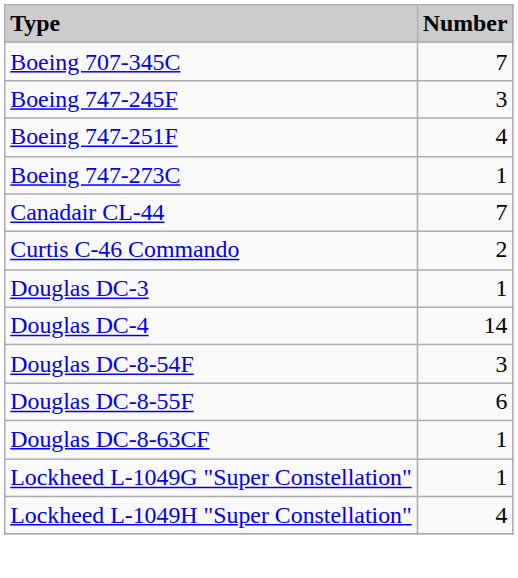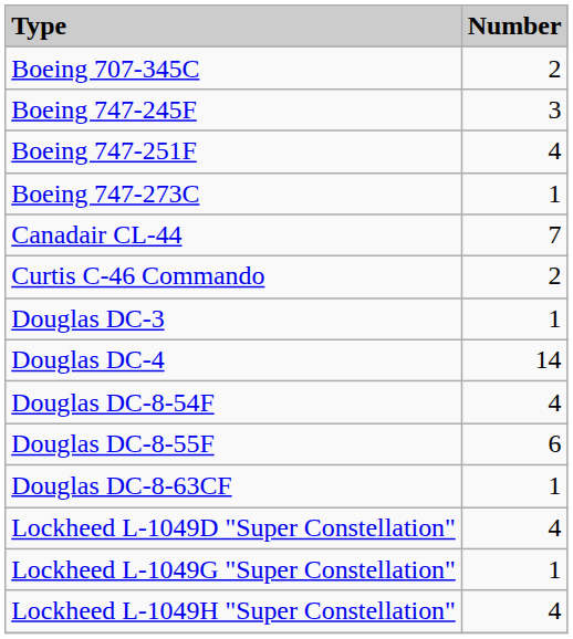Boeing 707-345C | Number: 7 -> 2
Douglas DC-8-54F | Number: 3 -> 4
+ row: Lockheed L-1049D "Super Constellation" | 4
